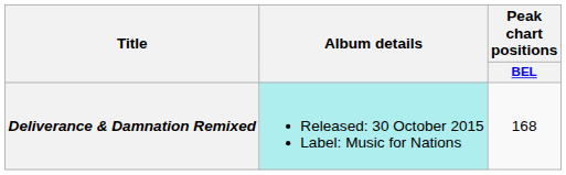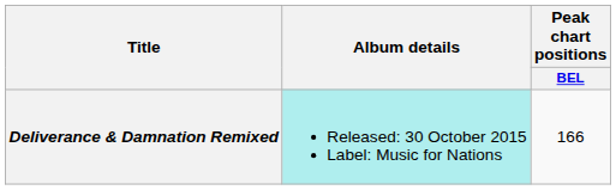Deliverance & Damnation Remixed | Peak chart positions / BEL: 168 -> 166
